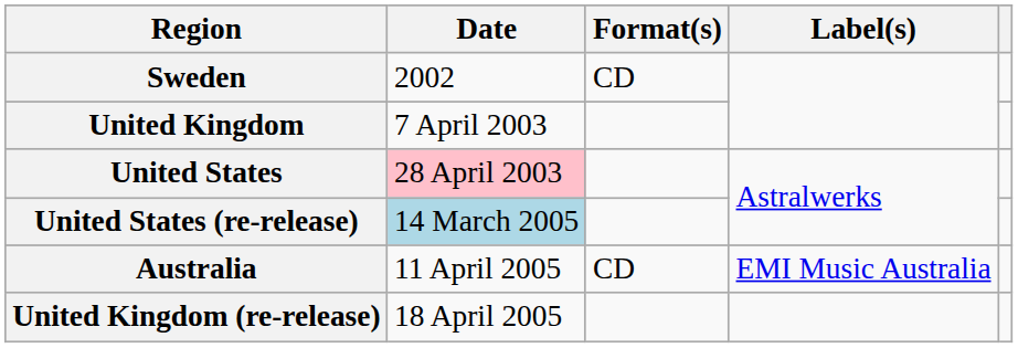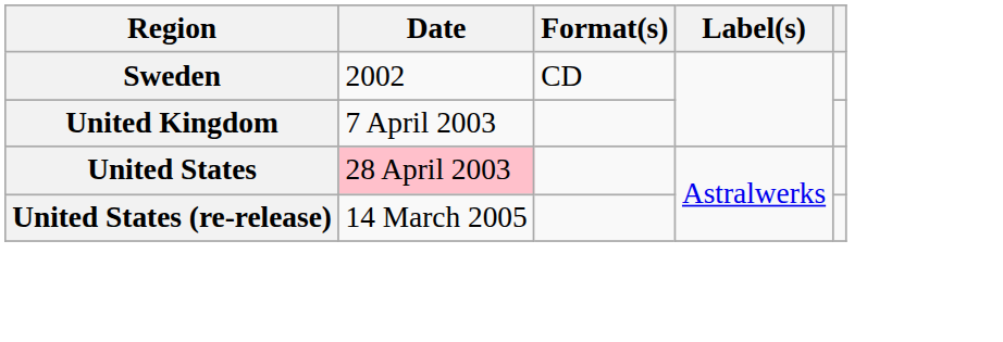United States (re-release) | Date: lightblue background -> no background
- row: Australia | 11 April 2005 | CD | EMI Music Australia
- row: United Kingdom (re-release) | 18 April 2005
